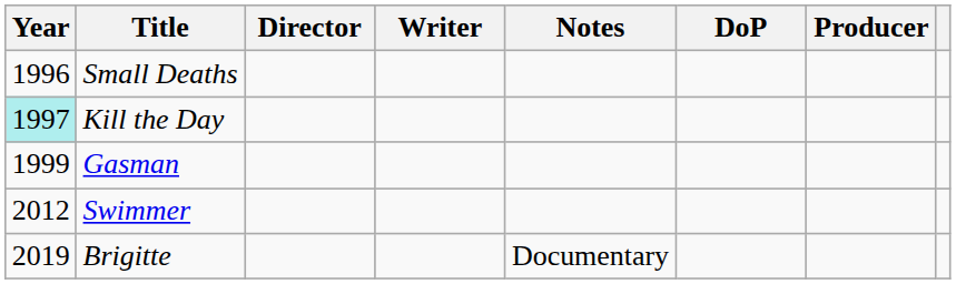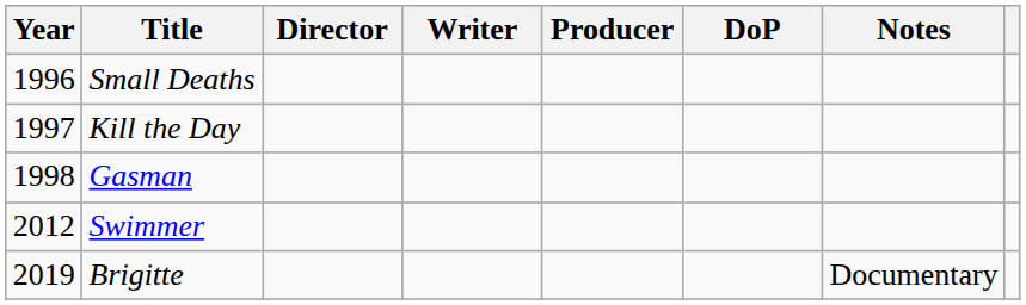columns swapped: Producer <-> Notes
Kill the Day | Year: paleturquoise background -> no background
Gasman | Year: 1999 -> 1998
